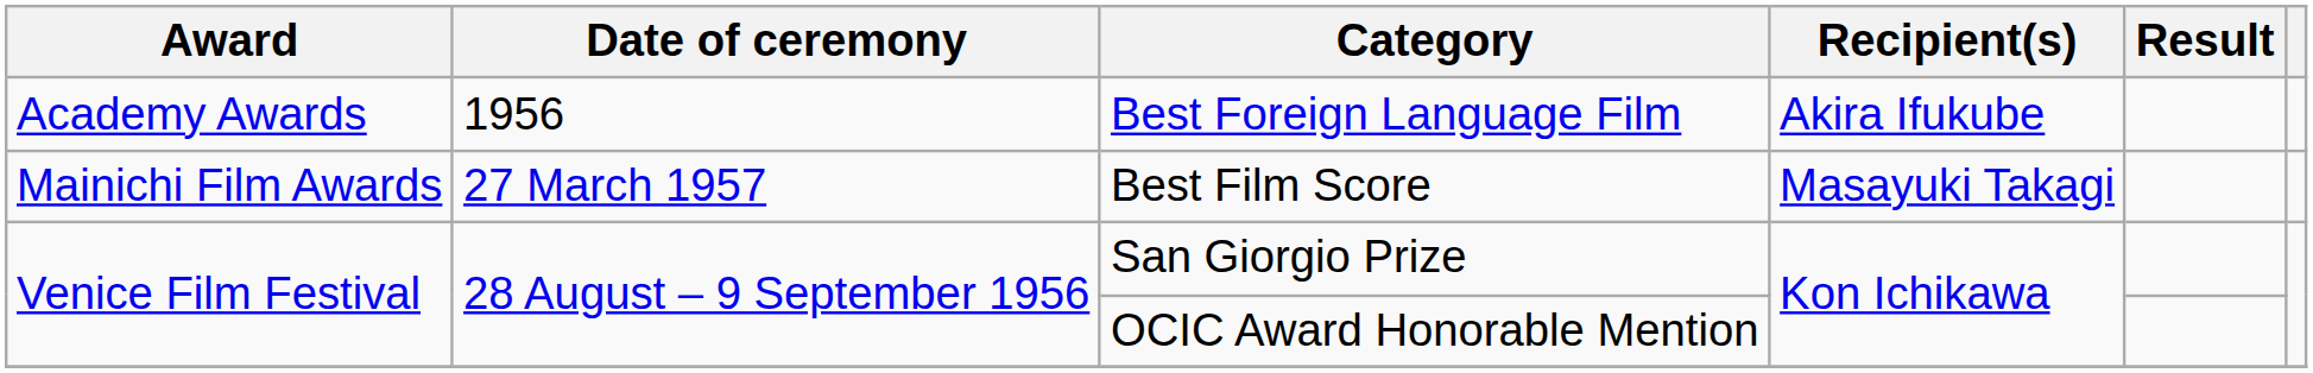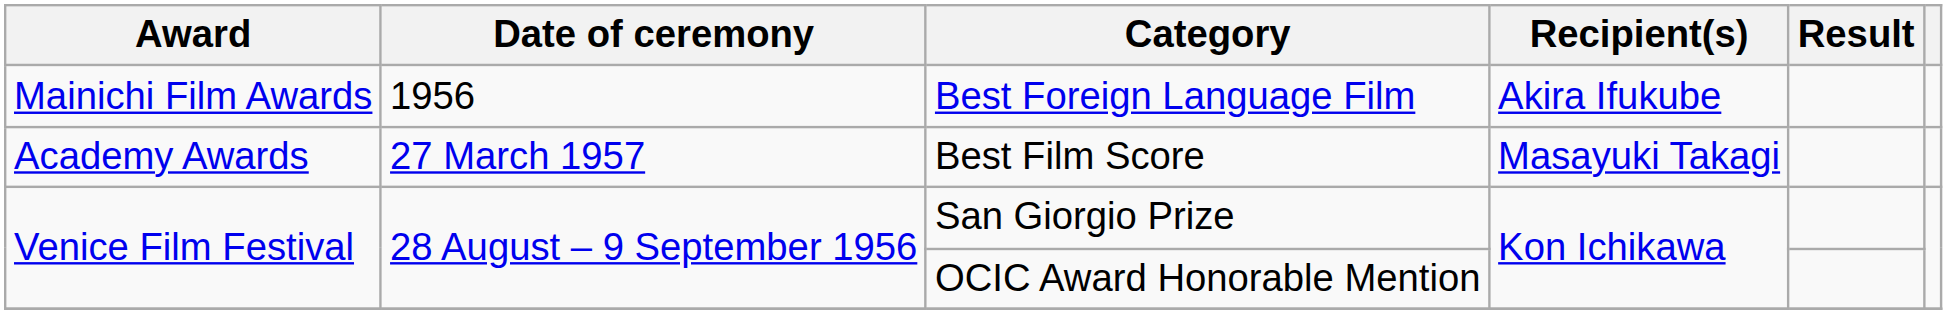Best Foreign Language Film | Award: Academy Awards -> Mainichi Film Awards
Best Film Score | Award: Mainichi Film Awards -> Academy Awards
